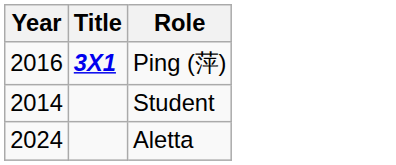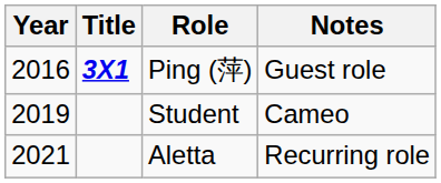+ column: Notes | Guest role | Cameo | Recurring role
Student | Year: 2014 -> 2019
Aletta | Year: 2024 -> 2021
